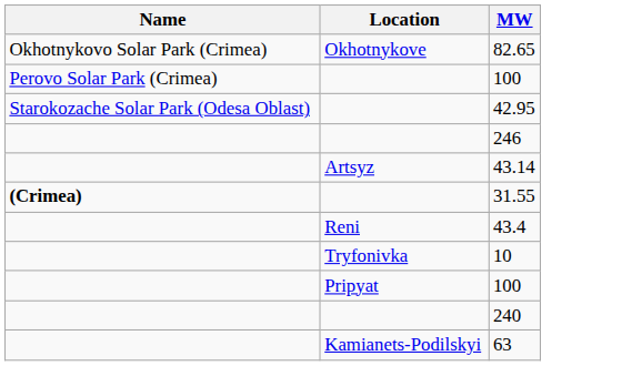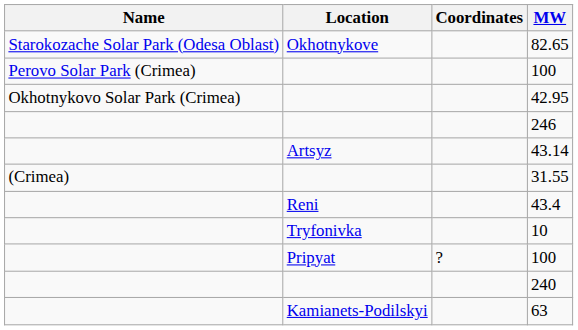+ column: Coordinates | ?
82.65 | Name: Okhotnykovo Solar Park (Crimea) -> Starokozache Solar Park (Odesa Oblast)
42.95 | Name: Starokozache Solar Park (Odesa Oblast) -> Okhotnykovo Solar Park (Crimea)
31.55 | Name: bold -> normal
